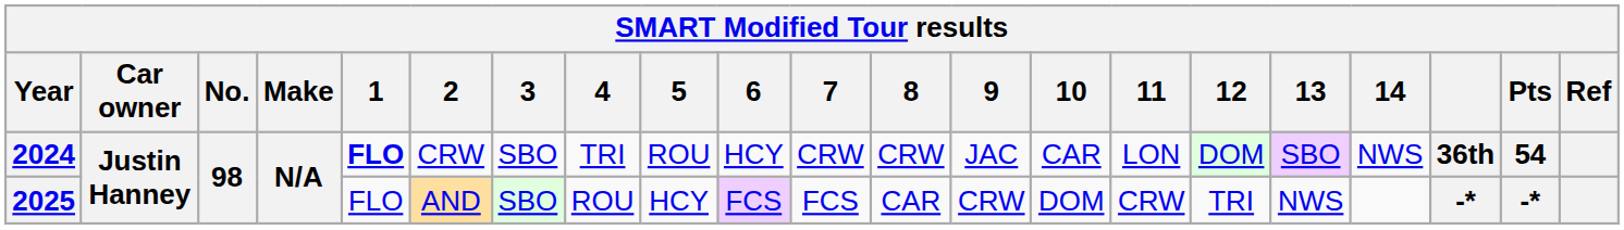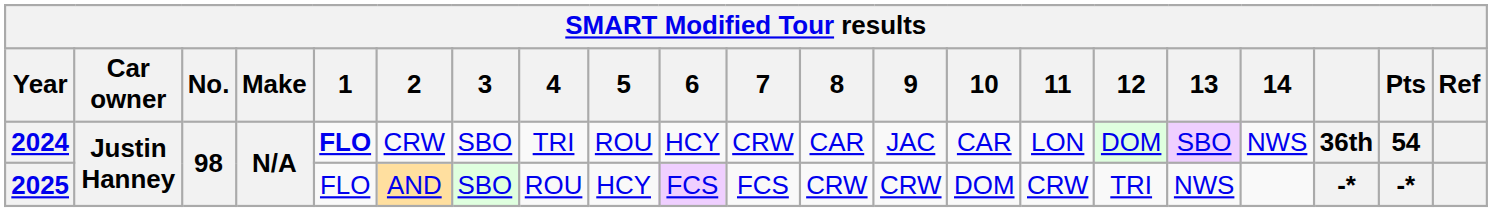2024 | 8: CRW -> CAR
2025 | 8: CAR -> CRW
